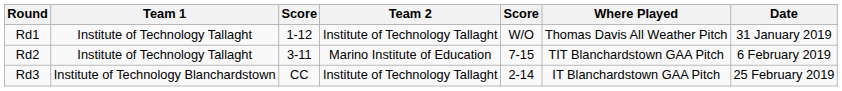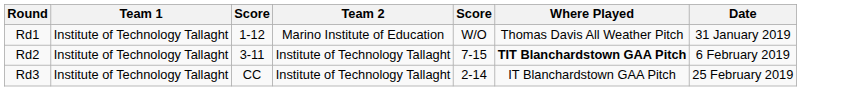Rd1 | Team 2: Institute of Technology Tallaght -> Marino Institute of Education
Rd2 | Team 2: Marino Institute of Education -> Institute of Technology Tallaght
Rd2 | Where Played: normal -> bold
Rd3 | Team 1: Institute of Technology Blanchardstown -> Institute of Technology Tallaght
